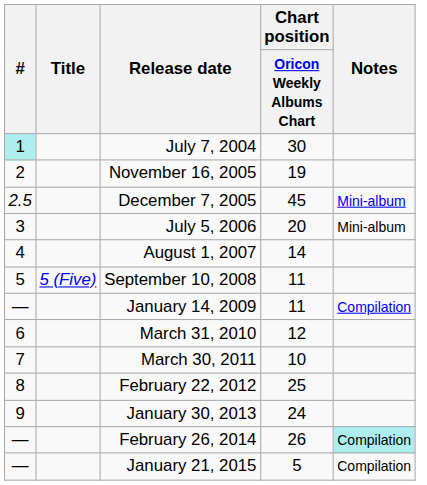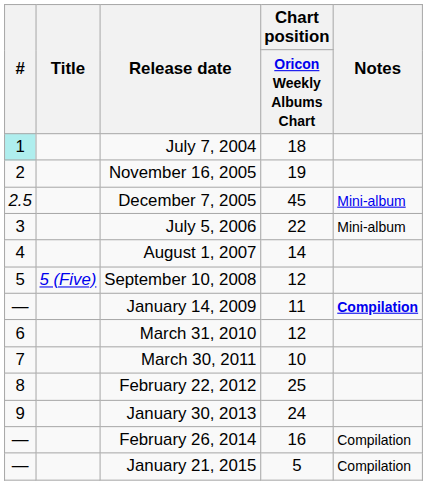July 7, 2004 | Chart position / Oricon Weekly Albums Chart: 30 -> 18
July 5, 2006 | Chart position / Oricon Weekly Albums Chart: 20 -> 22
September 10, 2008 | Chart position / Oricon Weekly Albums Chart: 11 -> 12
January 14, 2009 | Notes: normal -> bold
February 26, 2014 | Chart position / Oricon Weekly Albums Chart: 26 -> 16
February 26, 2014 | Notes: paleturquoise background -> no background
